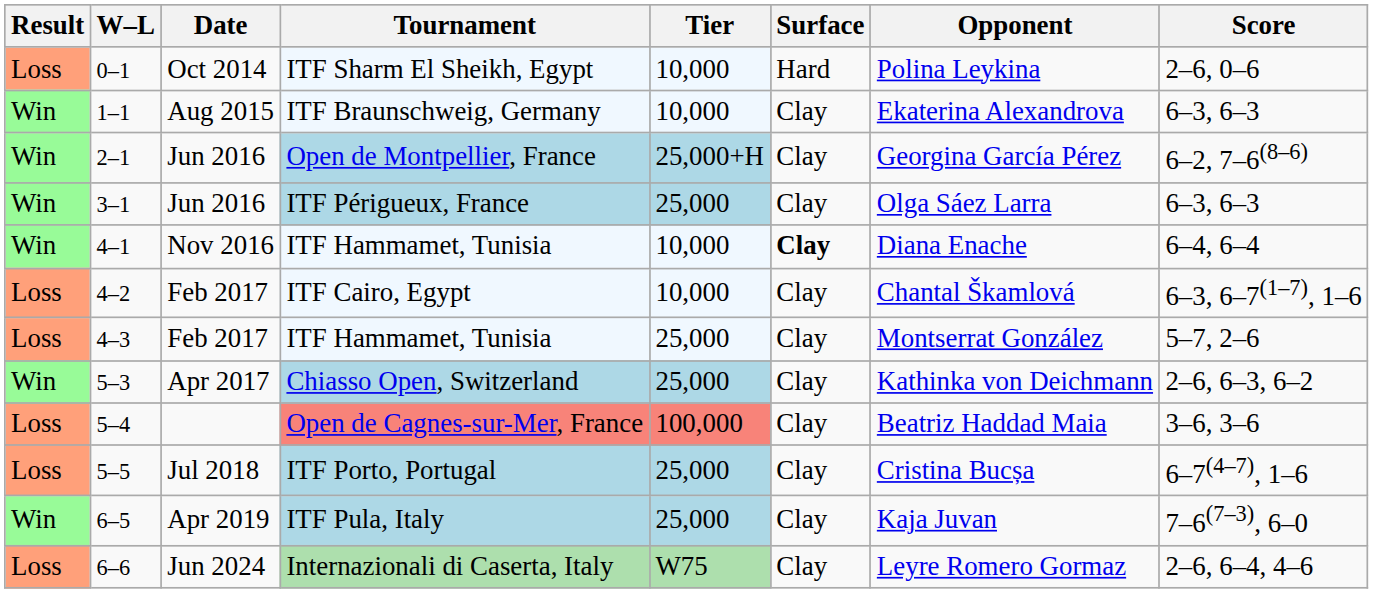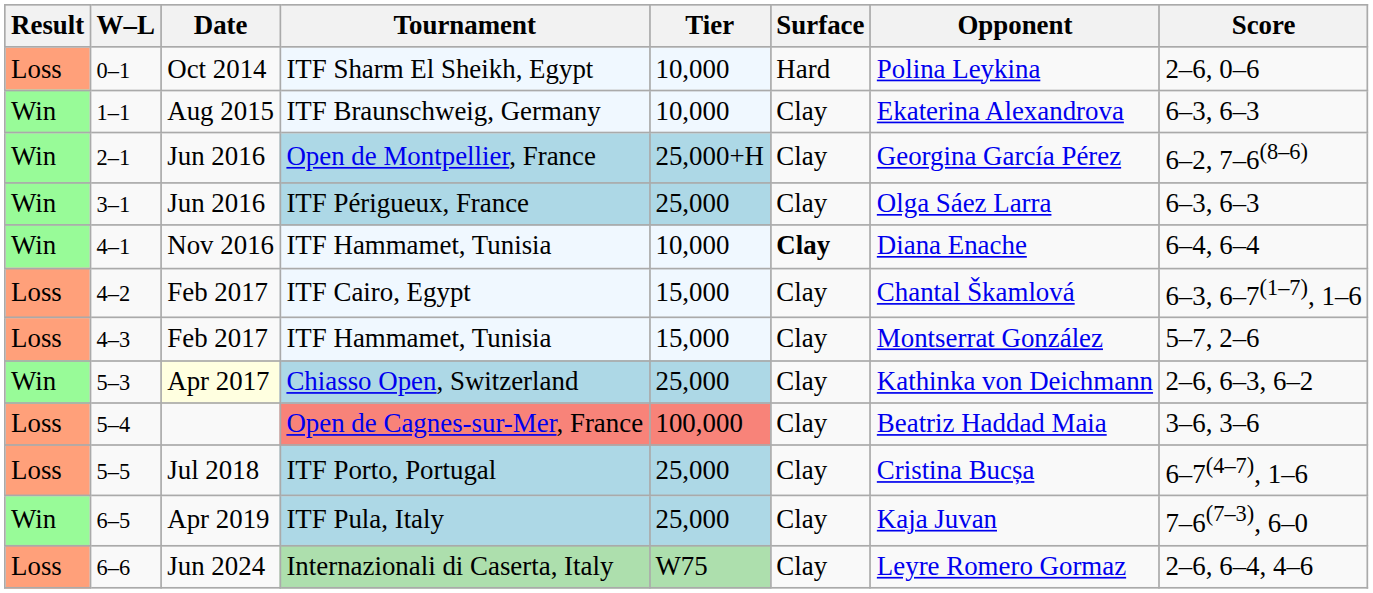ITF Cairo, Egypt | Tier: 10,000 -> 15,000
4–3 / ITF Hammamet, Tunisia | Tier: 25,000 -> 15,000
Chiasso Open, Switzerland | Date: no background -> lightyellow background
